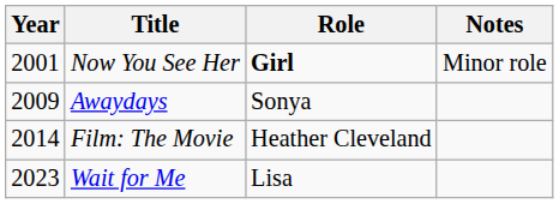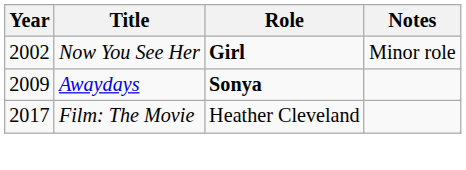Now You See Her | Year: 2001 -> 2002
Awaydays | Role: normal -> bold
Film: The Movie | Year: 2014 -> 2017
- row: 2023 | Wait for Me | Lisa
